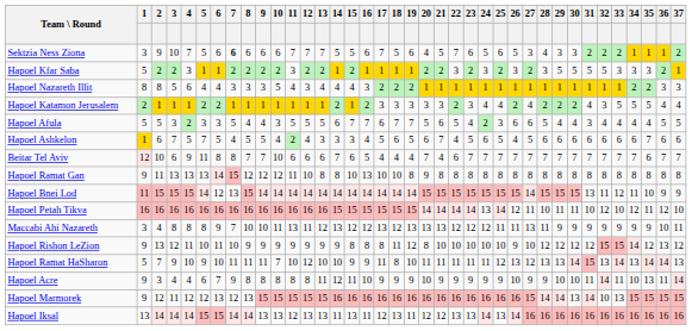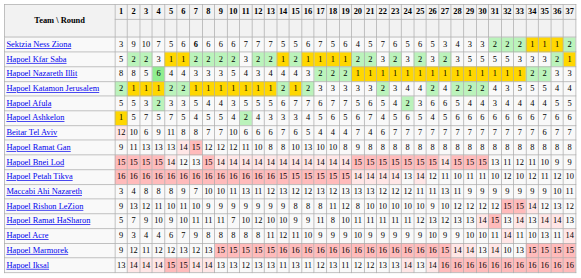Hapoel Nazareth Illit | 4: no background -> lightgreen background
Hapoel Ashkelon | 2: 6 -> 5
Hapoel Bnei Lod | 1: 11 -> 15
